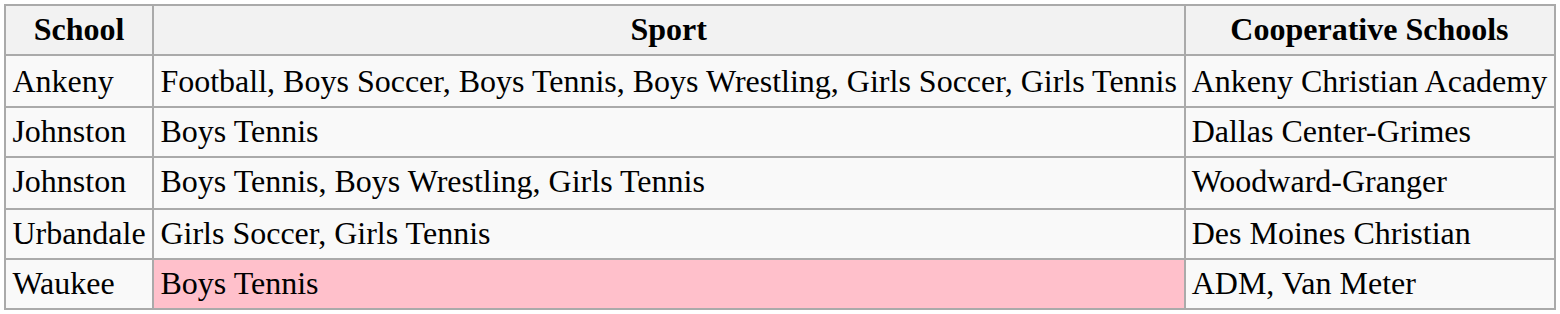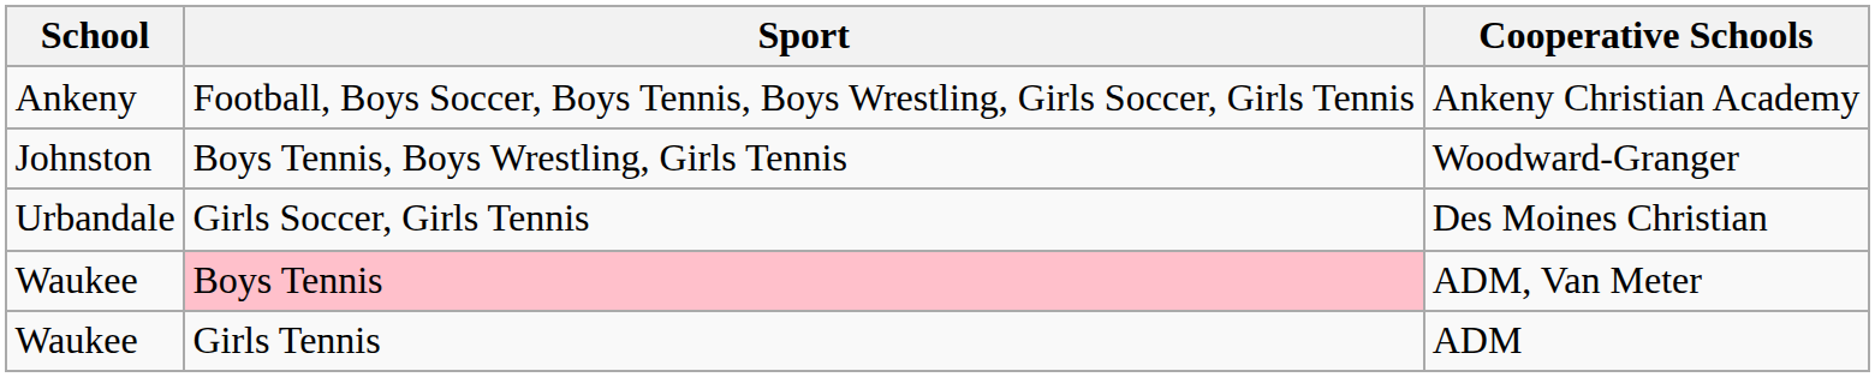- row: Johnston | Boys Tennis | Dallas Center-Grimes
+ row: Waukee | Girls Tennis | ADM
